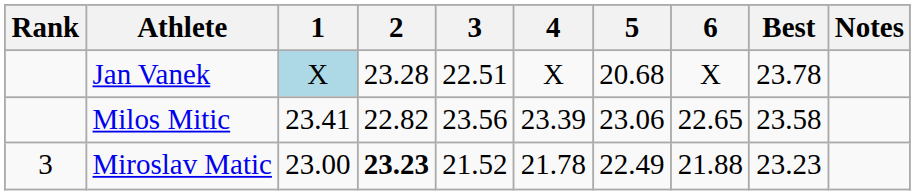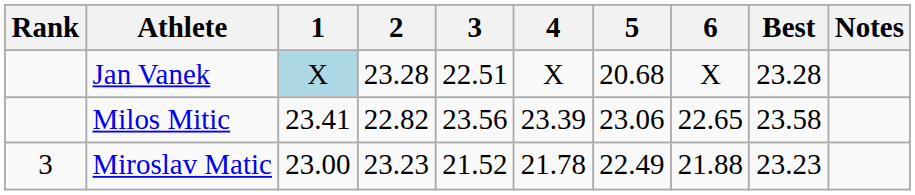Jan Vanek | Best: 23.78 -> 23.28
Miroslav Matic | 2: bold -> normal
